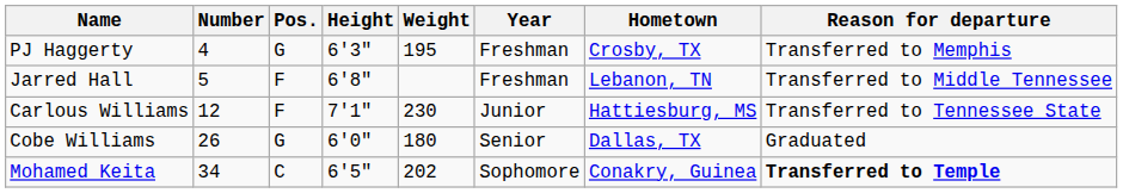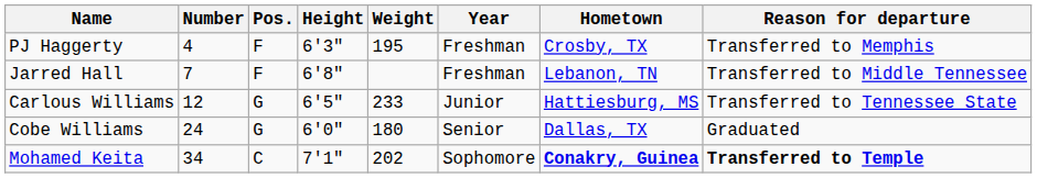PJ Haggerty | Pos.: G -> F
Jarred Hall | Number: 5 -> 7
Carlous Williams | Pos.: F -> G
Carlous Williams | Height: 7'1" -> 6'5"
Carlous Williams | Weight: 230 -> 233
Cobe Williams | Number: 26 -> 24
Mohamed Keita | Height: 6'5" -> 7'1"
Mohamed Keita | Hometown: normal -> bold
